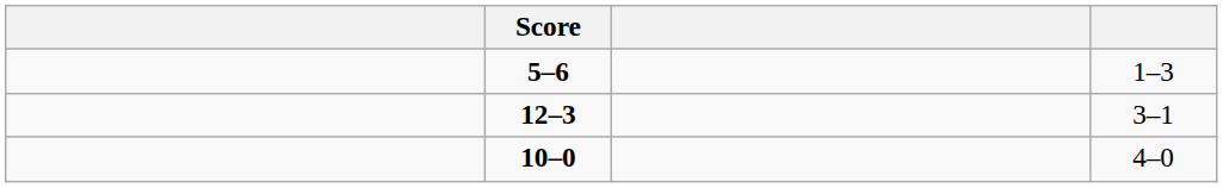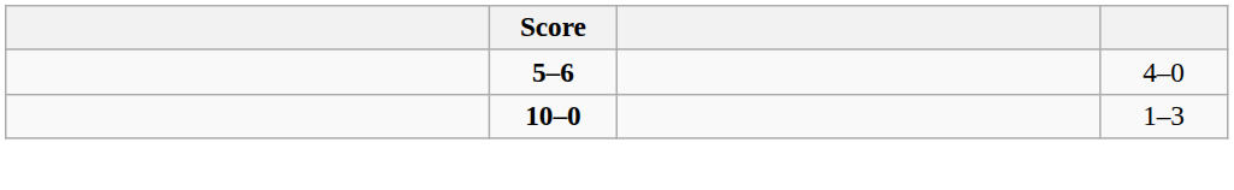5–6 | column 4: 1–3 -> 4–0
- row: 12–3 | 3–1
10–0 | column 4: 4–0 -> 1–3
